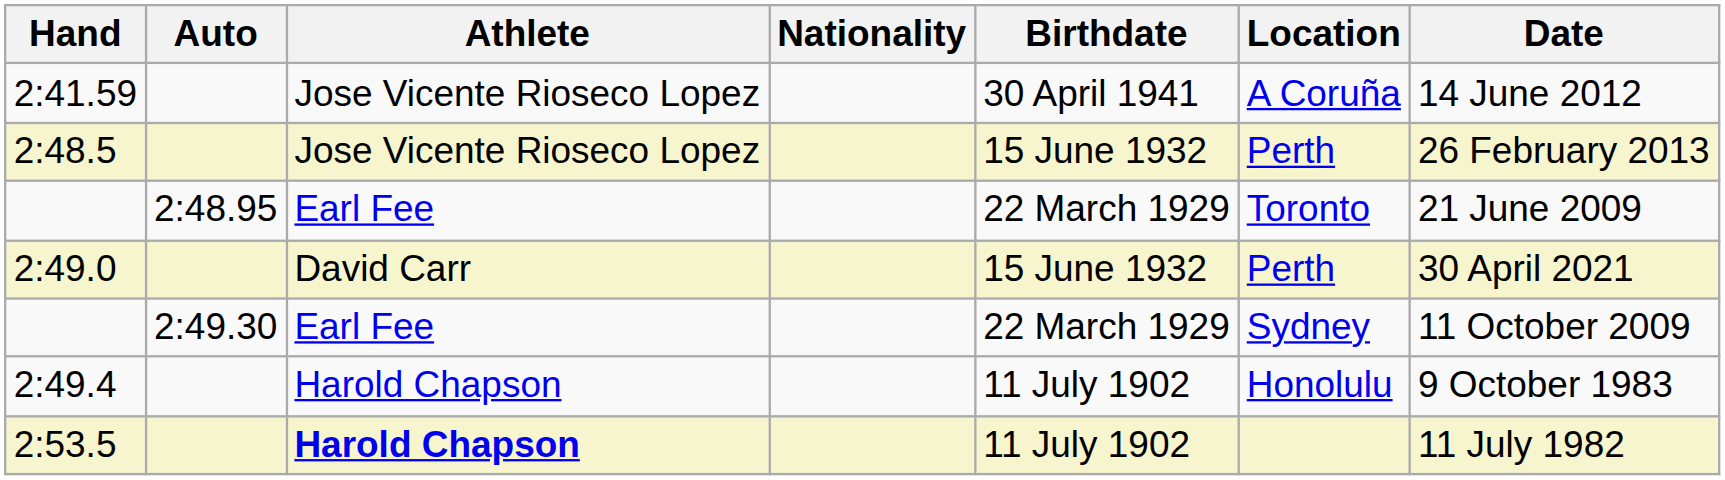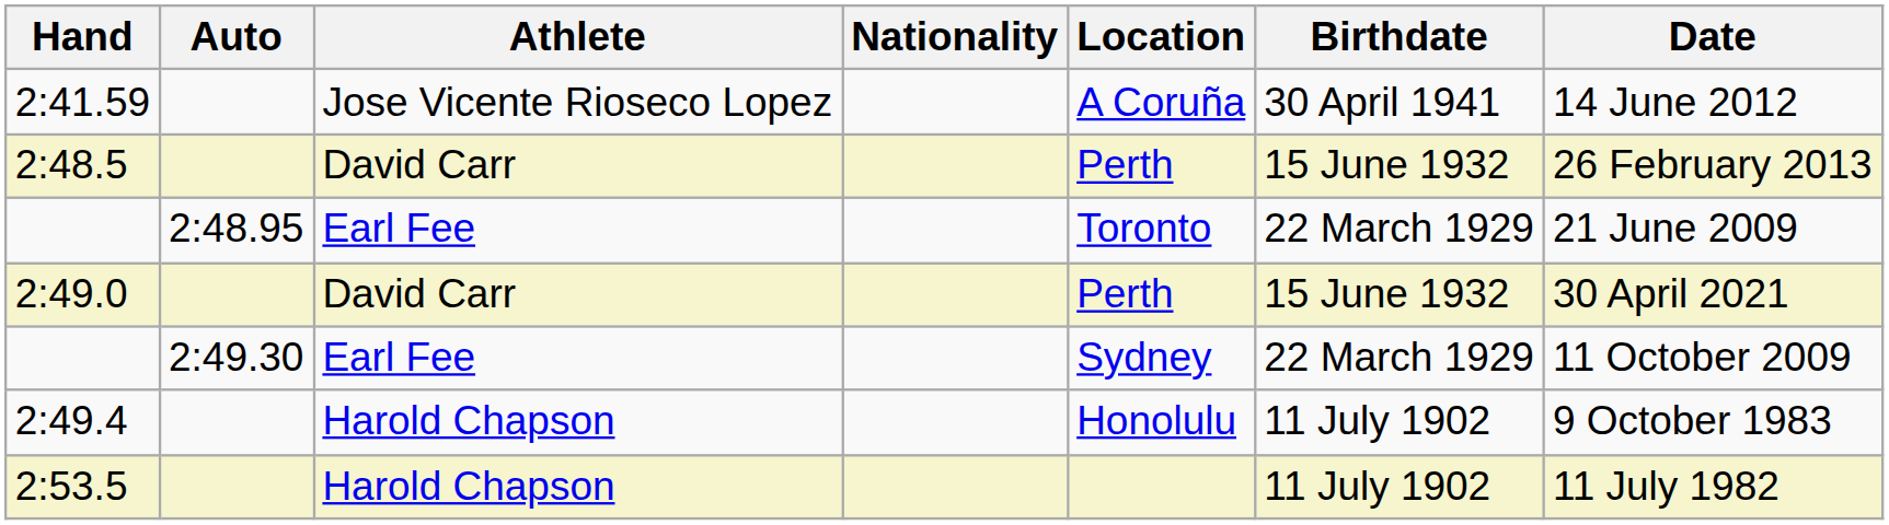columns swapped: Birthdate <-> Location
2:48.5 | Athlete: Jose Vicente Rioseco Lopez -> David Carr
2:53.5 | Athlete: bold -> normal
